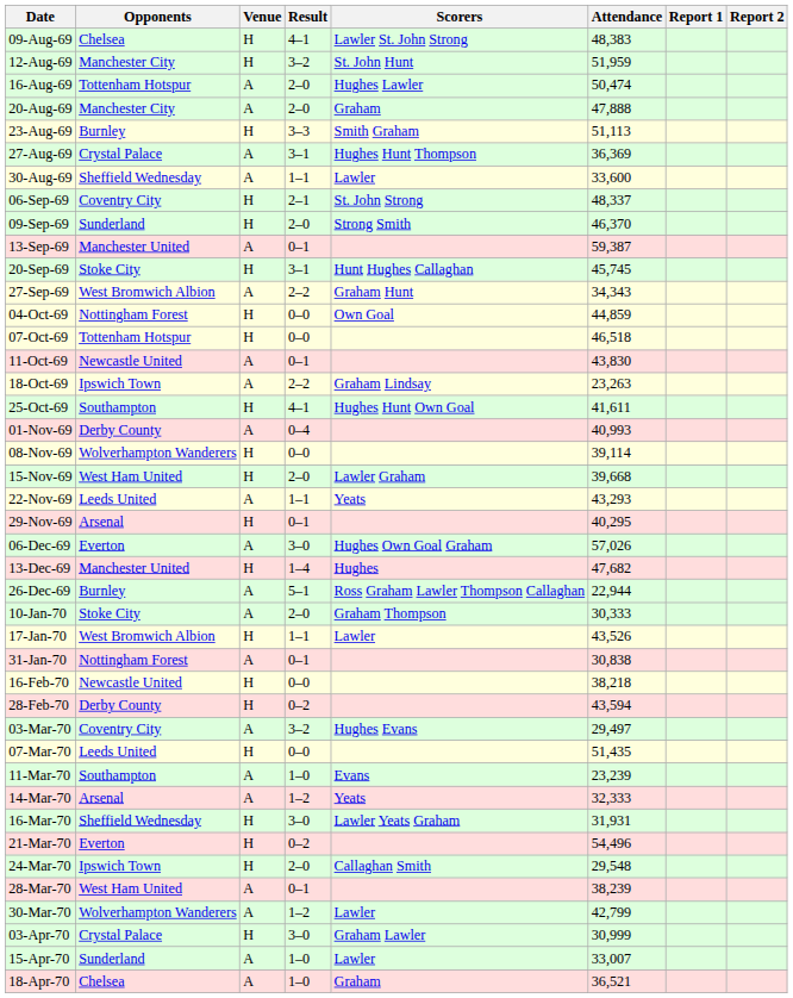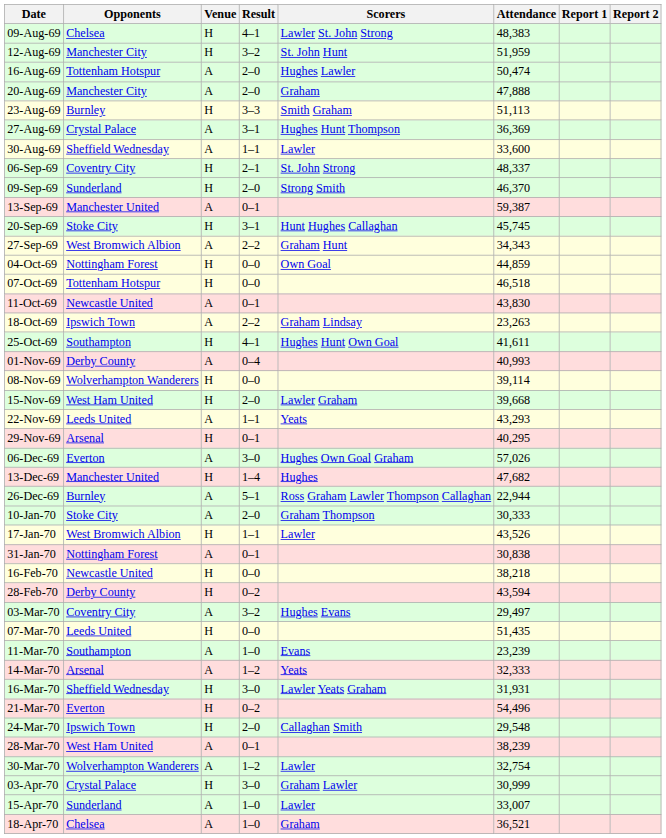30-Mar-70 | Attendance: 42,799 -> 32,754
